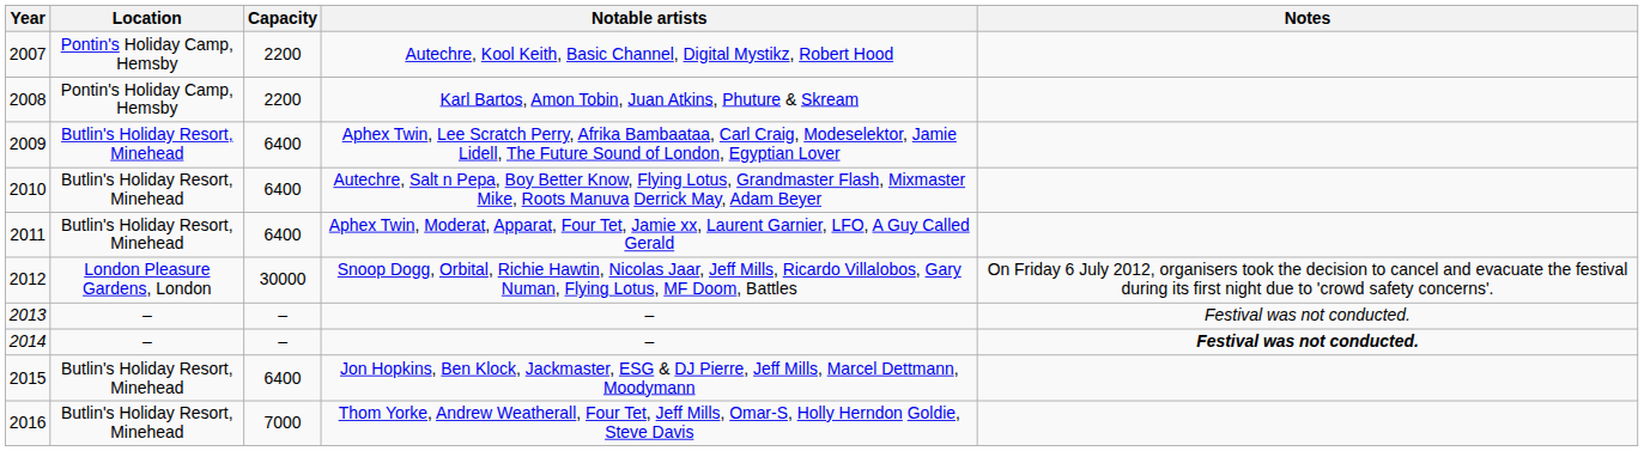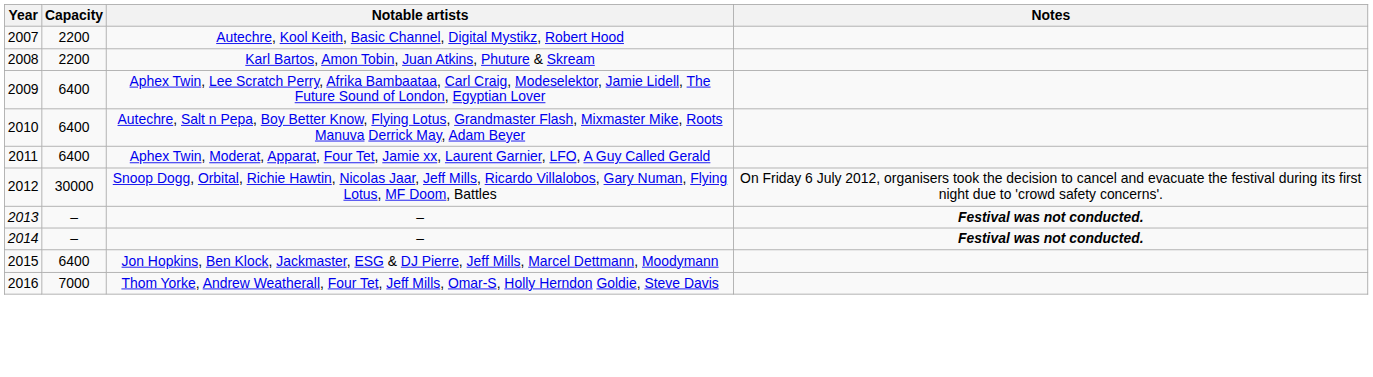- column: Location | Pontin's Holiday Camp, Hemsby | Pontin's Holiday Camp, Hemsby | Butlin's Holiday Resort, Minehead | Butlin's Holiday Resort, Minehead | Butlin's Holiday Resort, Minehead | London Pleasure Gardens, London | – | – | Butlin's Holiday Resort, Minehead | Butlin's Holiday Resort, Minehead
2013 / – | Notes: normal -> bold
